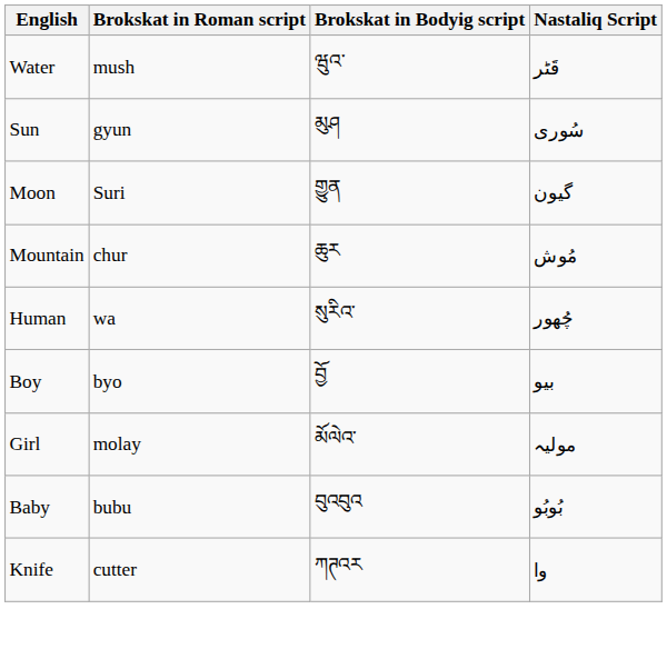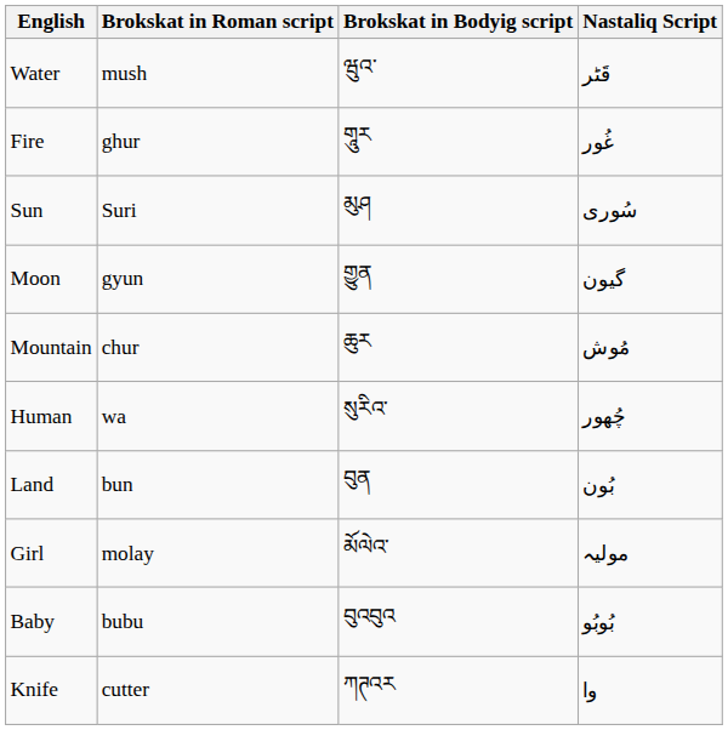+ row: Fire | ghur | གཱུར | غُور
Sun | Brokskat in Roman script: gyun -> Suri
Moon | Brokskat in Roman script: Suri -> gyun
+ row: Land | bun | བུན | بُون
- row: Boy | byo | བྱོ | بیو
